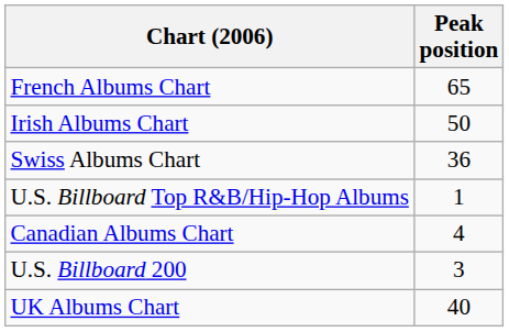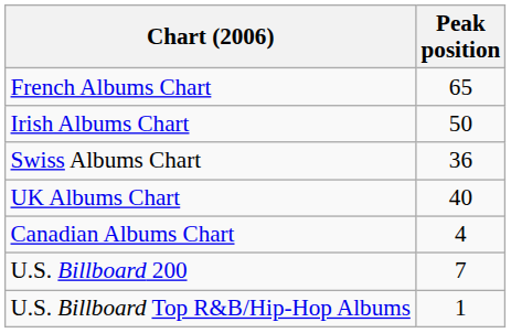rows swapped: UK Albums Chart <-> U.S. Billboard Top R&B/Hip-Hop Albums
U.S. Billboard 200 | Peak position: 3 -> 7
